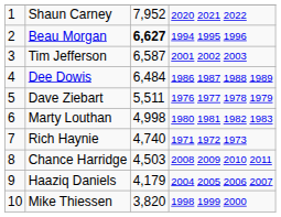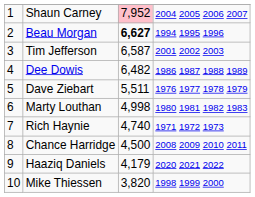Shaun Carney | column 3: no background -> pink background
Shaun Carney | column 4: 2020 2021 2022 -> 2004 2005 2006 2007
Dee Dowis | column 3: 6,484 -> 6,482
Chance Harridge | column 3: 4,503 -> 4,500
Haaziq Daniels | column 4: 2004 2005 2006 2007 -> 2020 2021 2022
